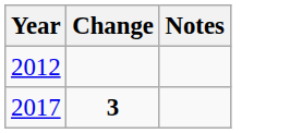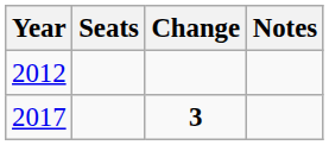+ column: Seats
